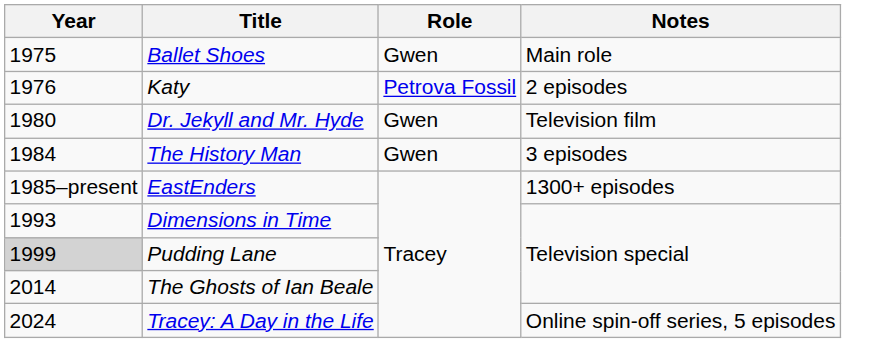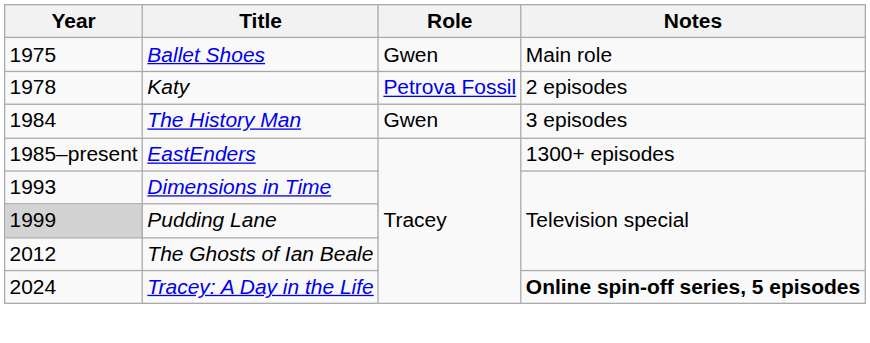Katy | Year: 1976 -> 1978
- row: 1980 | Dr. Jekyll and Mr. Hyde | Gwen | Television film
The Ghosts of Ian Beale | Year: 2014 -> 2012
Tracey: A Day in the Life | Notes: normal -> bold
